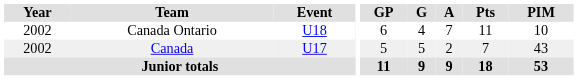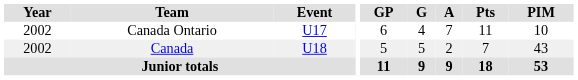Canada Ontario | Event: U18 -> U17
Canada | Event: U17 -> U18
